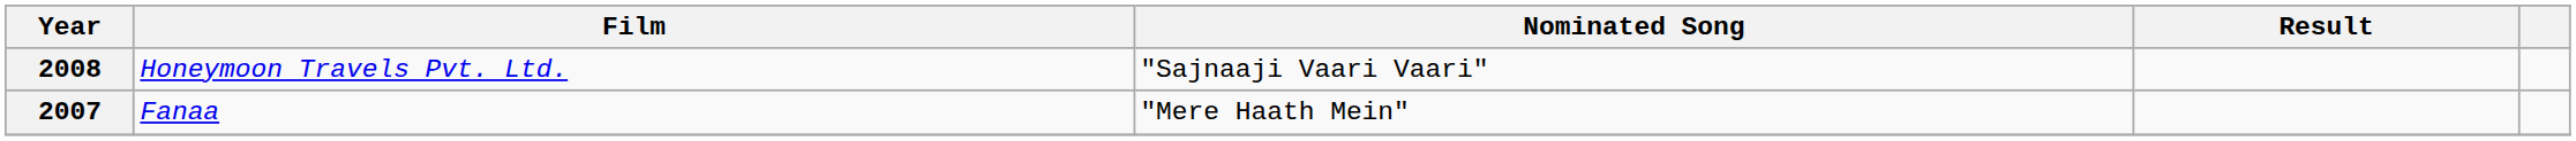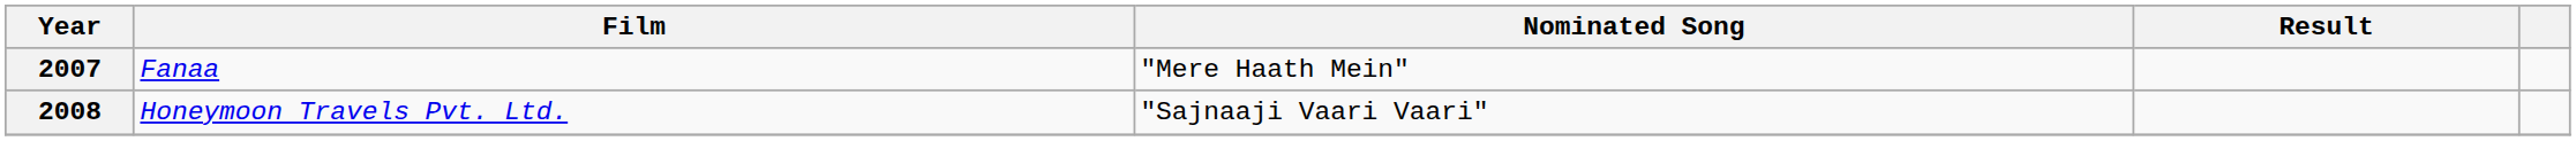rows swapped: 2007 <-> 2008
